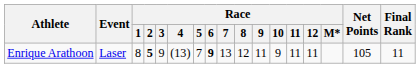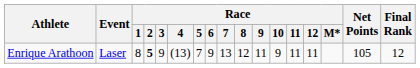Enrique Arathoon | Race / 6: bold -> normal
Enrique Arathoon | Final Rank: 11 -> 12
